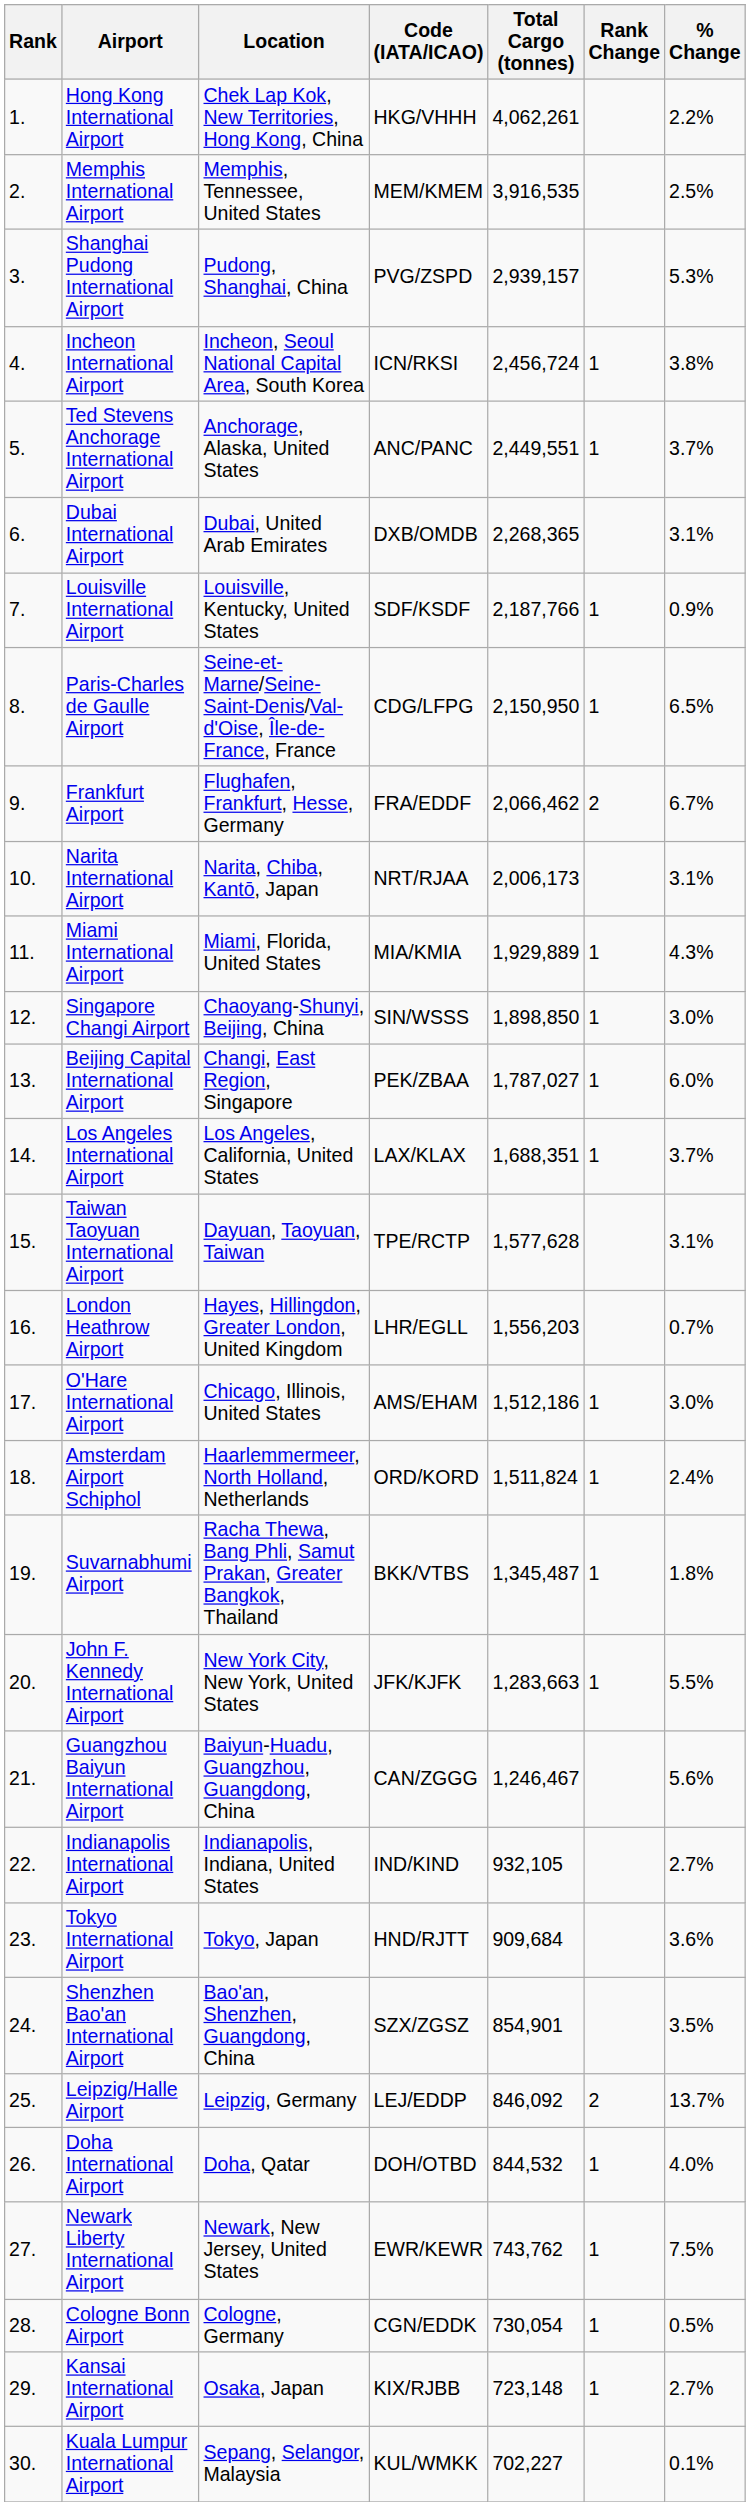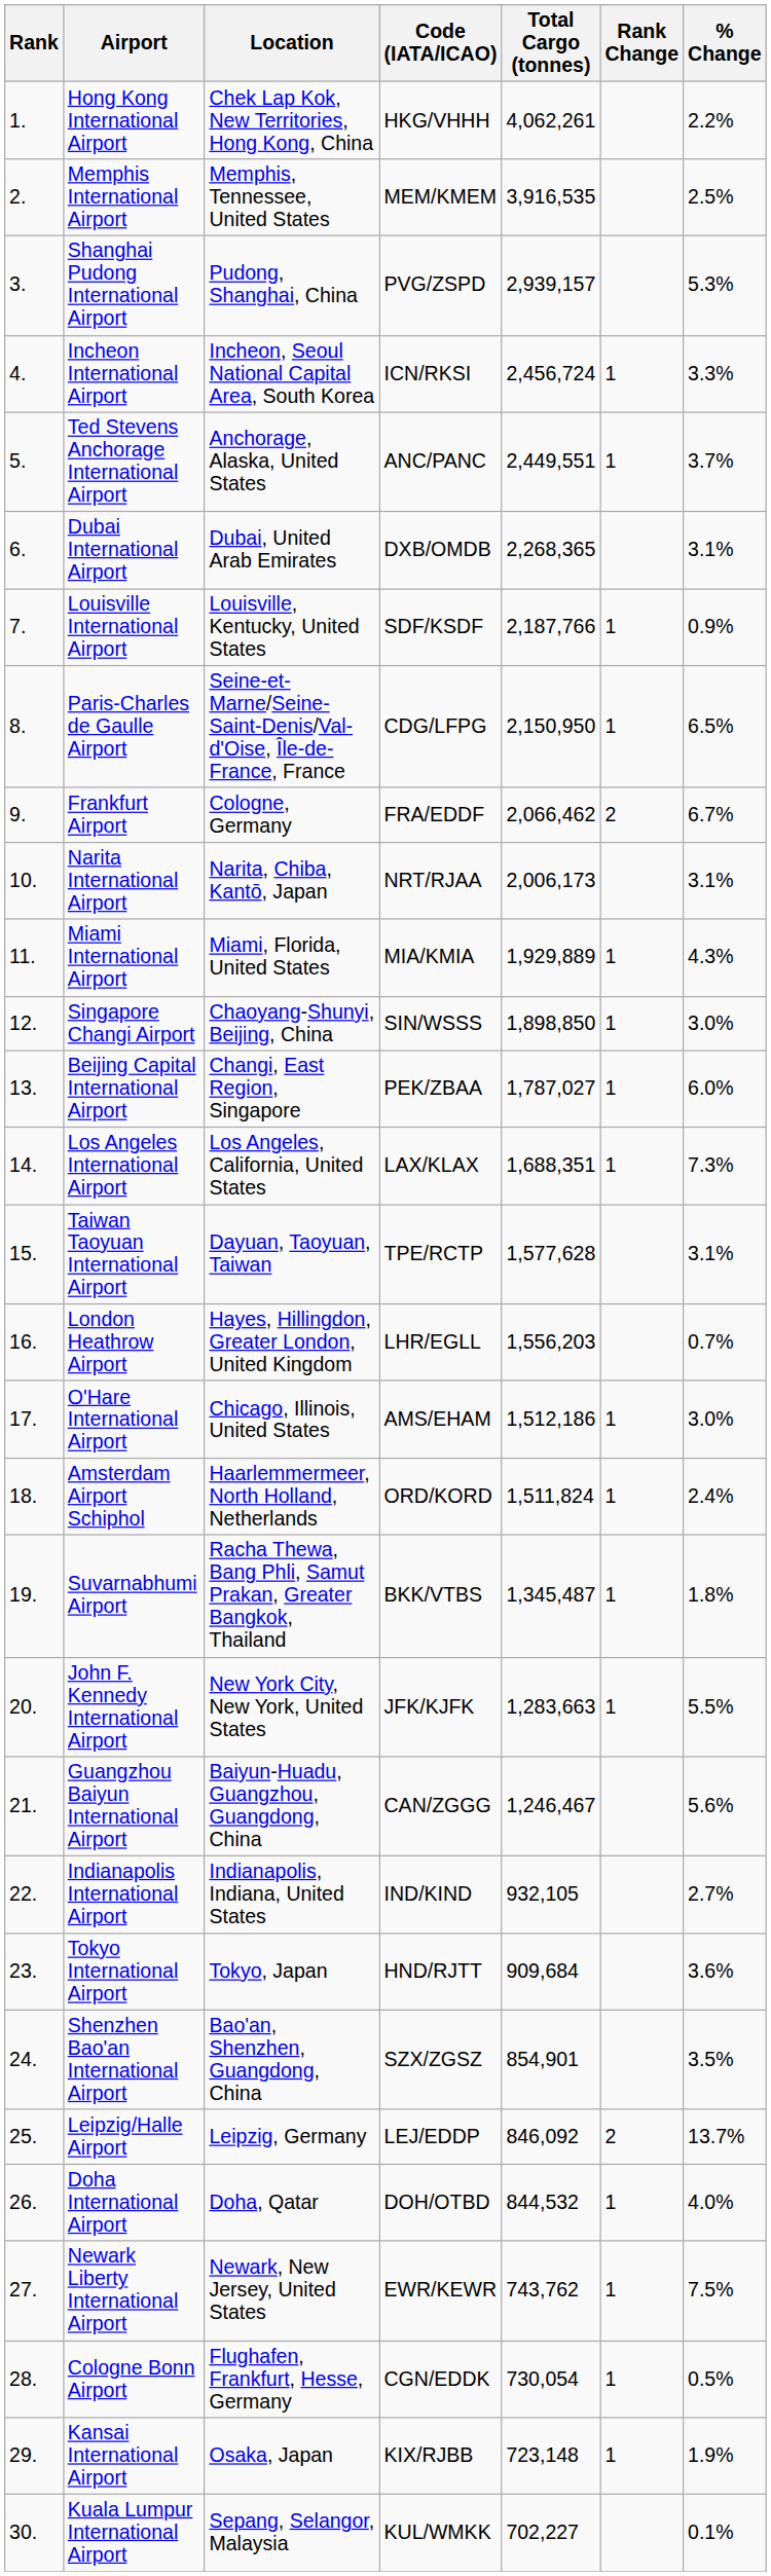Incheon International Airport | % Change: 3.8% -> 3.3%
Frankfurt Airport | Location: Flughafen, Frankfurt, Hesse, Germany -> Cologne, Germany
Los Angeles International Airport | % Change: 3.7% -> 7.3%
Cologne Bonn Airport | Location: Cologne, Germany -> Flughafen, Frankfurt, Hesse, Germany
Kansai International Airport | % Change: 2.7% -> 1.9%
